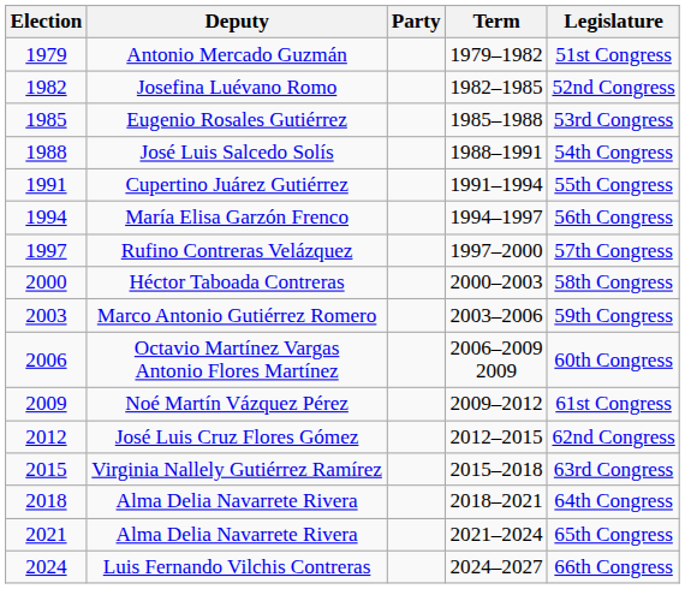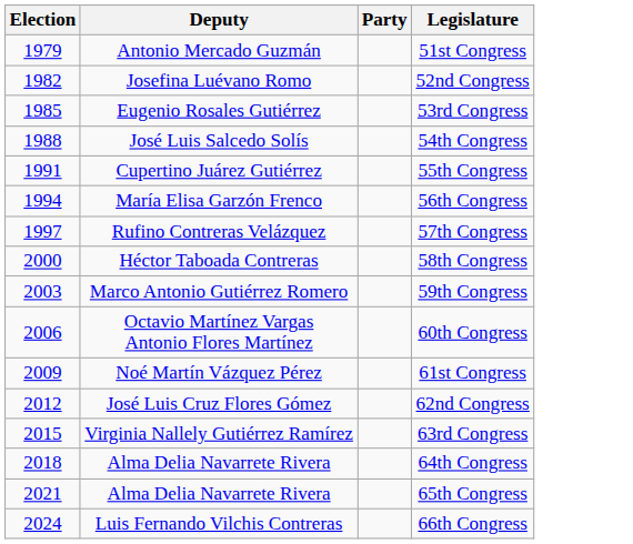- column: Term | 1979–1982 | 1982–1985 | 1985–1988 | 1988–1991 | 1991–1994 | 1994–1997 | 1997–2000 | 2000–2003 | 2003–2006 | 2006–2009 2009 | 2009–2012 | 2012–2015 | 2015–2018 | 2018–2021 | 2021–2024 | 2024–2027
